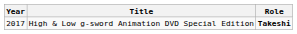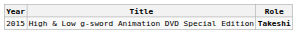High & Low g-sword Animation DVD Special Edition | Year: 2017 -> 2015
